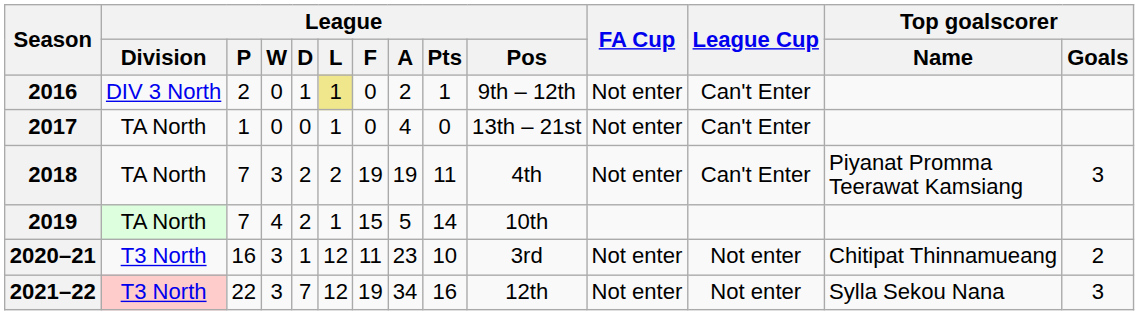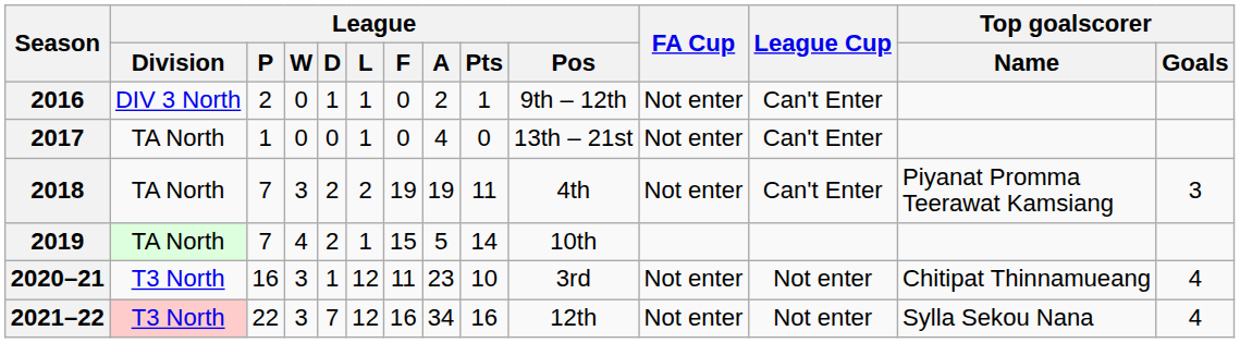2016 | League / L: khaki background -> no background
2020–21 | Top goalscorer / Goals: 2 -> 4
2021–22 | League / F: 19 -> 16
2021–22 | Top goalscorer / Goals: 3 -> 4
